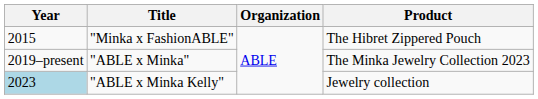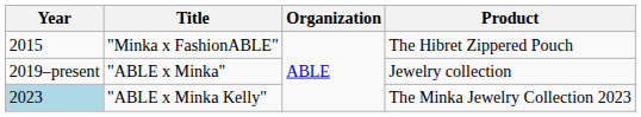"ABLE x Minka" | Product: The Minka Jewelry Collection 2023 -> Jewelry collection
"ABLE x Minka Kelly" | Product: Jewelry collection -> The Minka Jewelry Collection 2023
